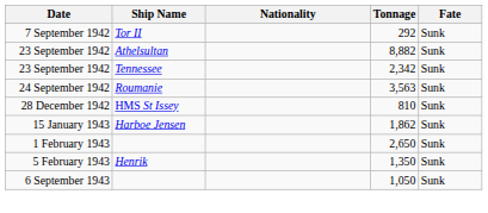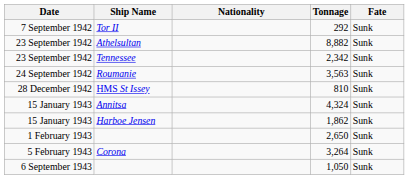+ row: 15 January 1943 | Annitsa | 4,324 | Sunk
+ row: 5 February 1943 | Corona | 3,264 | Sunk
- row: 5 February 1943 | Henrik | 1,350 | Sunk
